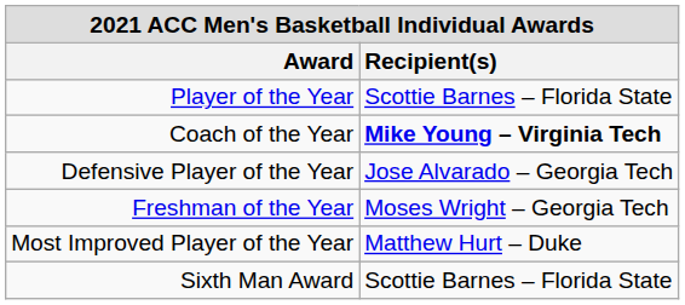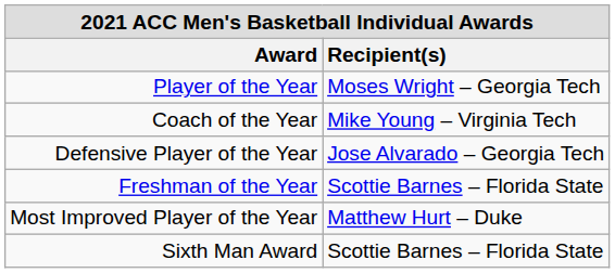Player of the Year | Recipient(s): Scottie Barnes – Florida State -> Moses Wright – Georgia Tech
Coach of the Year | Recipient(s): bold -> normal
Freshman of the Year | Recipient(s): Moses Wright – Georgia Tech -> Scottie Barnes – Florida State
